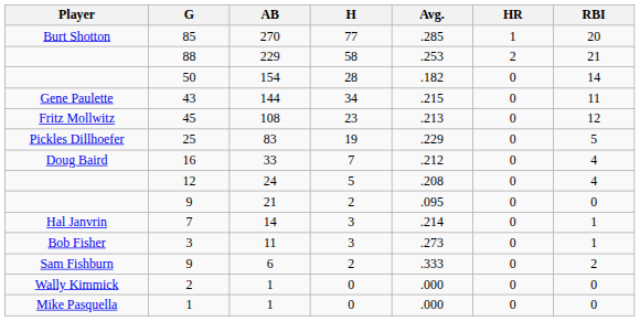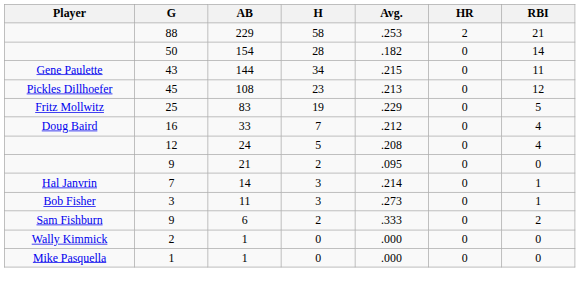- row: Burt Shotton | 85 | 270 | 77 | .285 | 1 | 20
45 | Player: Fritz Mollwitz -> Pickles Dillhoefer
25 | Player: Pickles Dillhoefer -> Fritz Mollwitz
